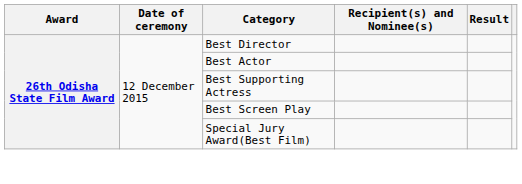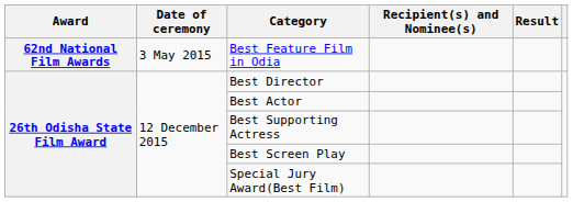+ row: 62nd National Film Awards | 3 May 2015 | Best Feature Film in Odia
